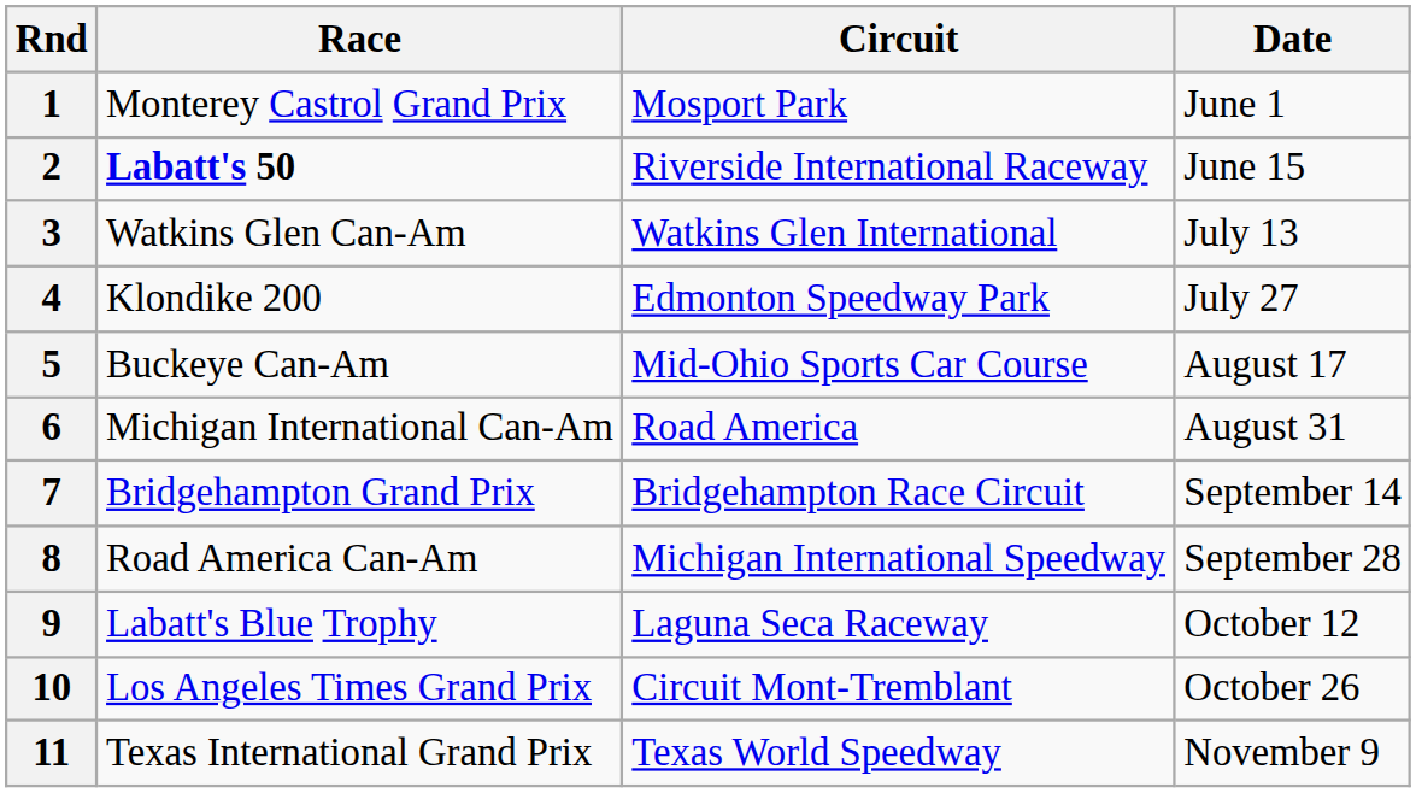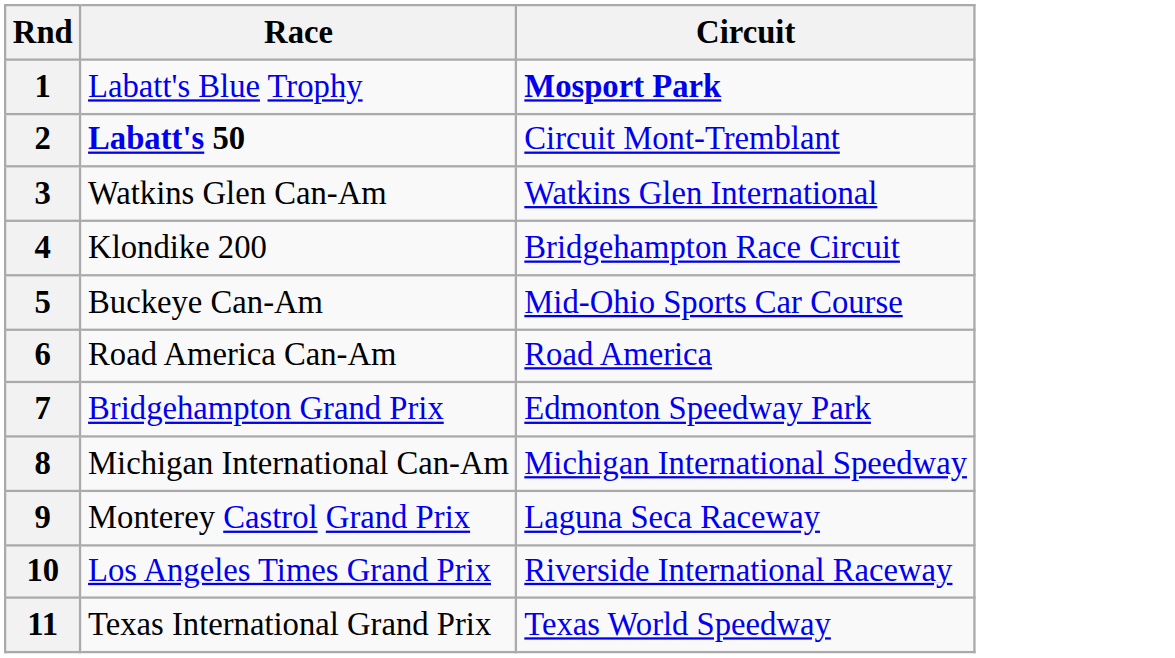- column: Date | June 1 | June 15 | July 13 | July 27 | August 17 | August 31 | September 14 | September 28 | October 12 | October 26 | November 9
1 | Race: Monterey Castrol Grand Prix -> Labatt's Blue Trophy
1 | Circuit: normal -> bold
2 | Circuit: Riverside International Raceway -> Circuit Mont-Tremblant
4 | Circuit: Edmonton Speedway Park -> Bridgehampton Race Circuit
6 | Race: Michigan International Can-Am -> Road America Can-Am
7 | Circuit: Bridgehampton Race Circuit -> Edmonton Speedway Park
8 | Race: Road America Can-Am -> Michigan International Can-Am
9 | Race: Labatt's Blue Trophy -> Monterey Castrol Grand Prix
10 | Circuit: Circuit Mont-Tremblant -> Riverside International Raceway
